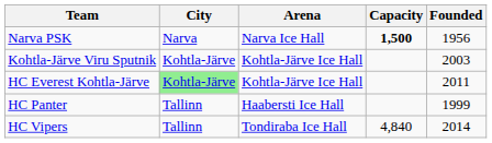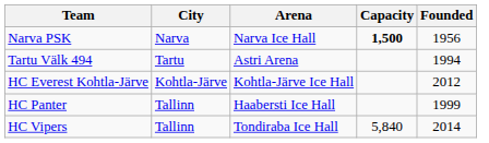+ row: Tartu Välk 494 | Tartu | Astri Arena | 1994
- row: Kohtla-Järve Viru Sputnik | Kohtla-Järve | Kohtla-Järve Ice Hall | 2003
HC Everest Kohtla-Järve | City: lightgreen background -> no background
HC Everest Kohtla-Järve | Founded: 2011 -> 2012
HC Vipers | Capacity: 4,840 -> 5,840
